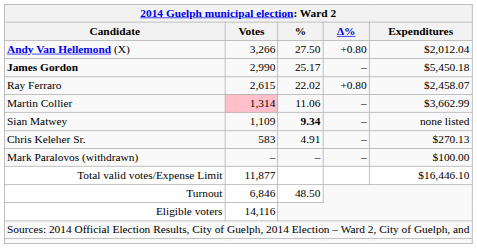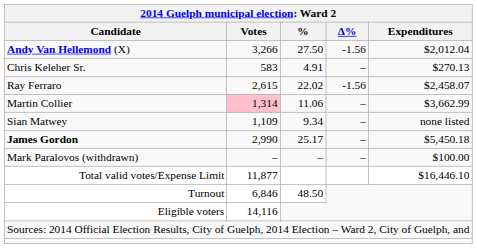Andy Van Hellemond (X) | Δ%: +0.80 -> -1.56
rows swapped: James Gordon <-> Chris Keleher Sr.
Ray Ferraro | Δ%: +0.80 -> -1.56
Sian Matwey | %: bold -> normal
